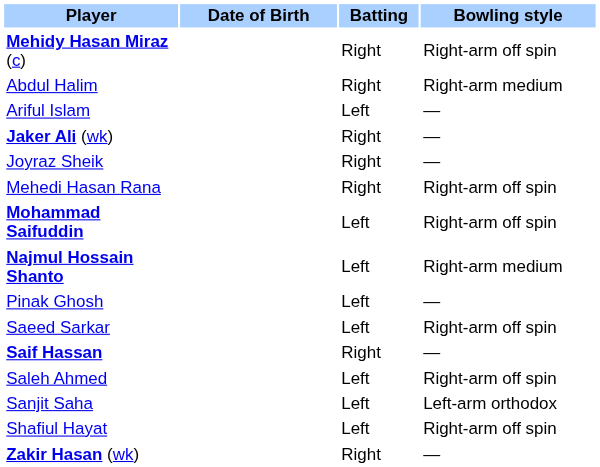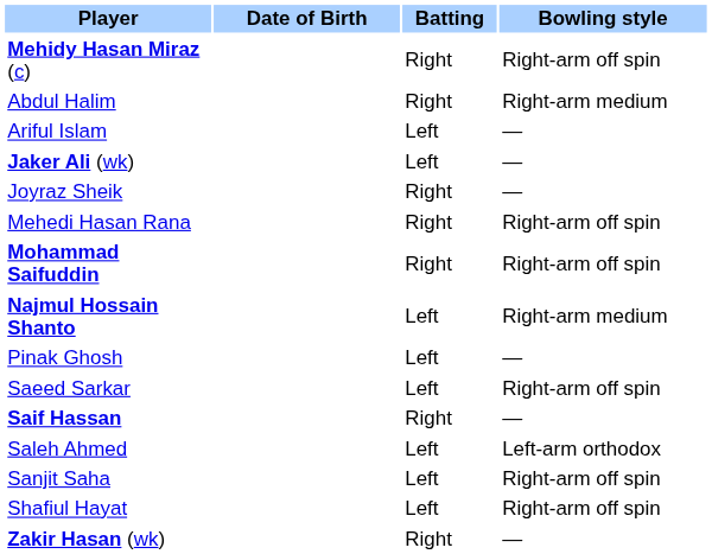Jaker Ali (wk) | Batting: Right -> Left
Mohammad Saifuddin | Batting: Left -> Right
Saleh Ahmed | Bowling style: Right-arm off spin -> Left-arm orthodox
Sanjit Saha | Bowling style: Left-arm orthodox -> Right-arm off spin
